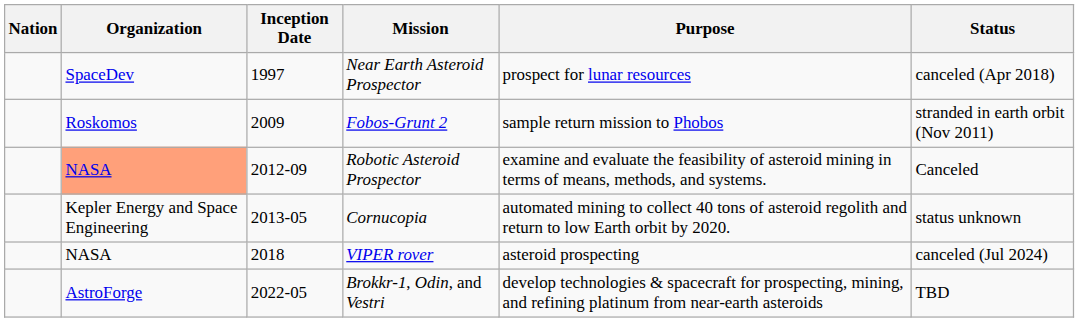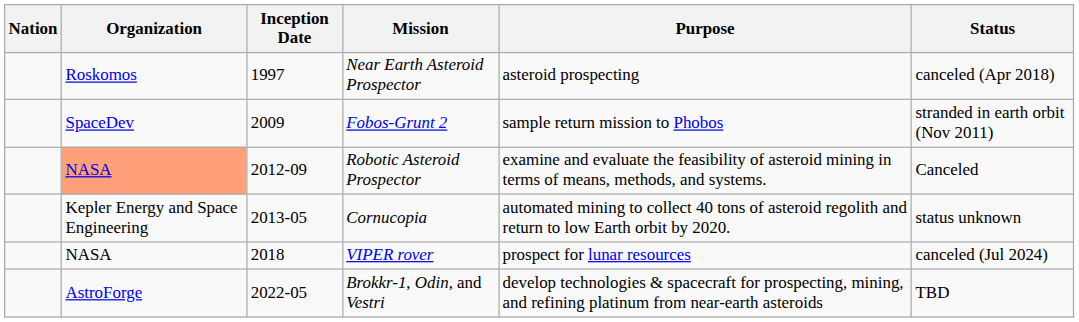Near Earth Asteroid Prospector | Organization: SpaceDev -> Roskomos
Near Earth Asteroid Prospector | Purpose: prospect for lunar resources -> asteroid prospecting
Fobos-Grunt 2 | Organization: Roskomos -> SpaceDev
VIPER rover | Purpose: asteroid prospecting -> prospect for lunar resources
